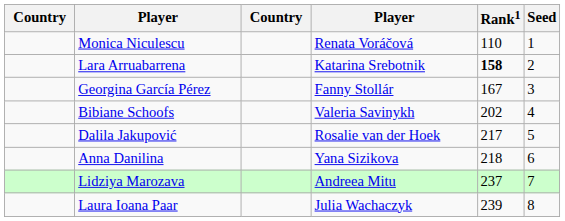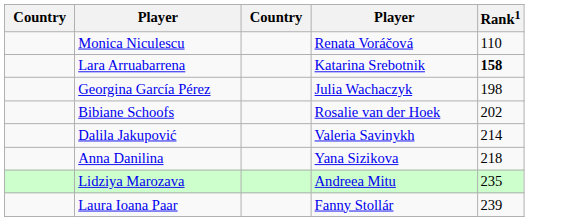- column: Seed | 1 | 2 | 3 | 4 | 5 | 6 | 7 | 8
Georgina García Pérez | column 4: Fanny Stollár -> Julia Wachaczyk
Georgina García Pérez | Rank1: 167 -> 198
Bibiane Schoofs | column 4: Valeria Savinykh -> Rosalie van der Hoek
Dalila Jakupović | column 4: Rosalie van der Hoek -> Valeria Savinykh
Dalila Jakupović | Rank1: 217 -> 214
Lidziya Marozava | Rank1: 237 -> 235
Laura Ioana Paar | column 4: Julia Wachaczyk -> Fanny Stollár
